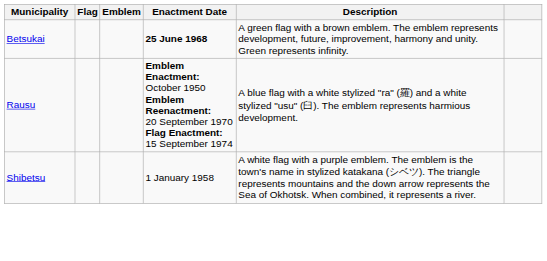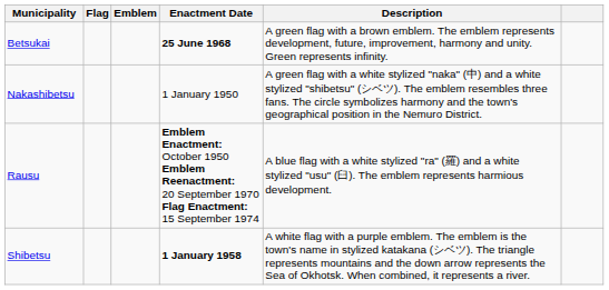+ row: Nakashibetsu | 1 January 1950 | A green flag with a white stylized "naka" (中) and a white stylized "shibetsu" (シベツ). The emblem resembles three fans. The circle symbolizes harmony and the town's geographical position in the Nemuro District.
Shibetsu | Enactment Date: normal -> bold
